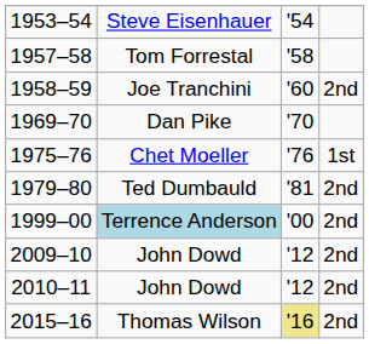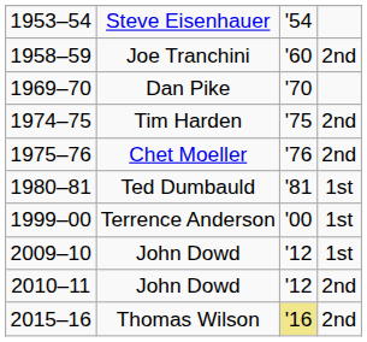- row: 1957–58 | Tom Forrestal | '58
+ row: 1974–75 | Tim Harden | '75 | 2nd
1975–76 | column 4: 1st -> 2nd
- row: 1979–80 | Ted Dumbauld | '81 | 2nd
+ row: 1980–81 | Ted Dumbauld | '81 | 1st
1999–00 | column 2: lightblue background -> no background
1999–00 | column 4: 2nd -> 1st
2009–10 | column 4: 2nd -> 1st
